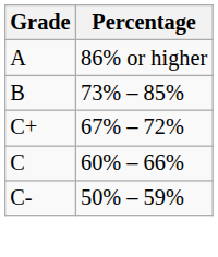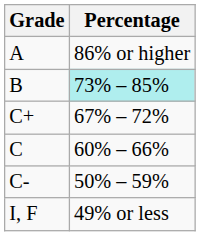B | Percentage: no background -> paleturquoise background
+ row: I, F | 49% or less
